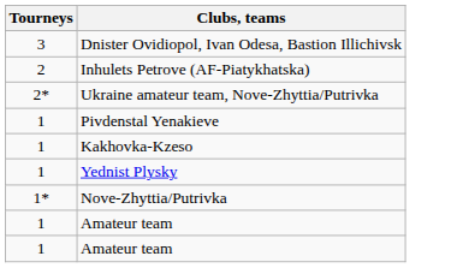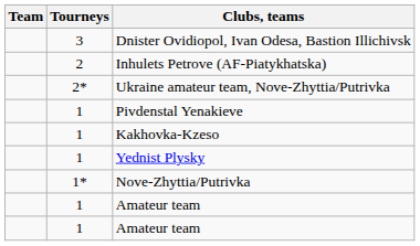+ column: Team
